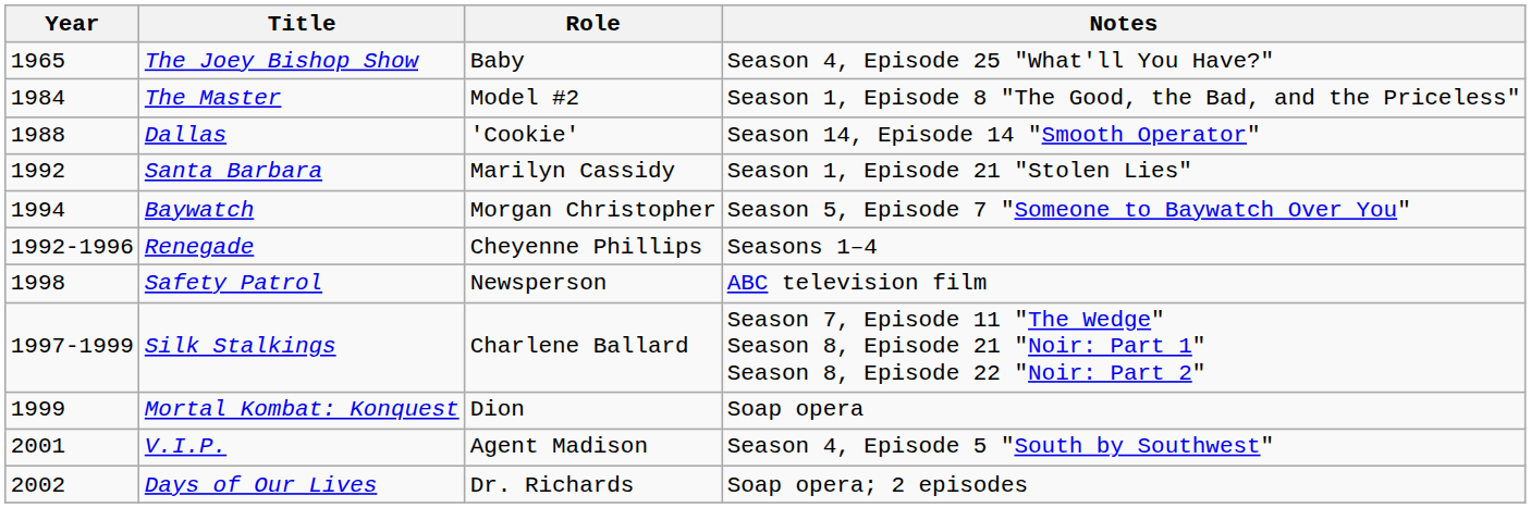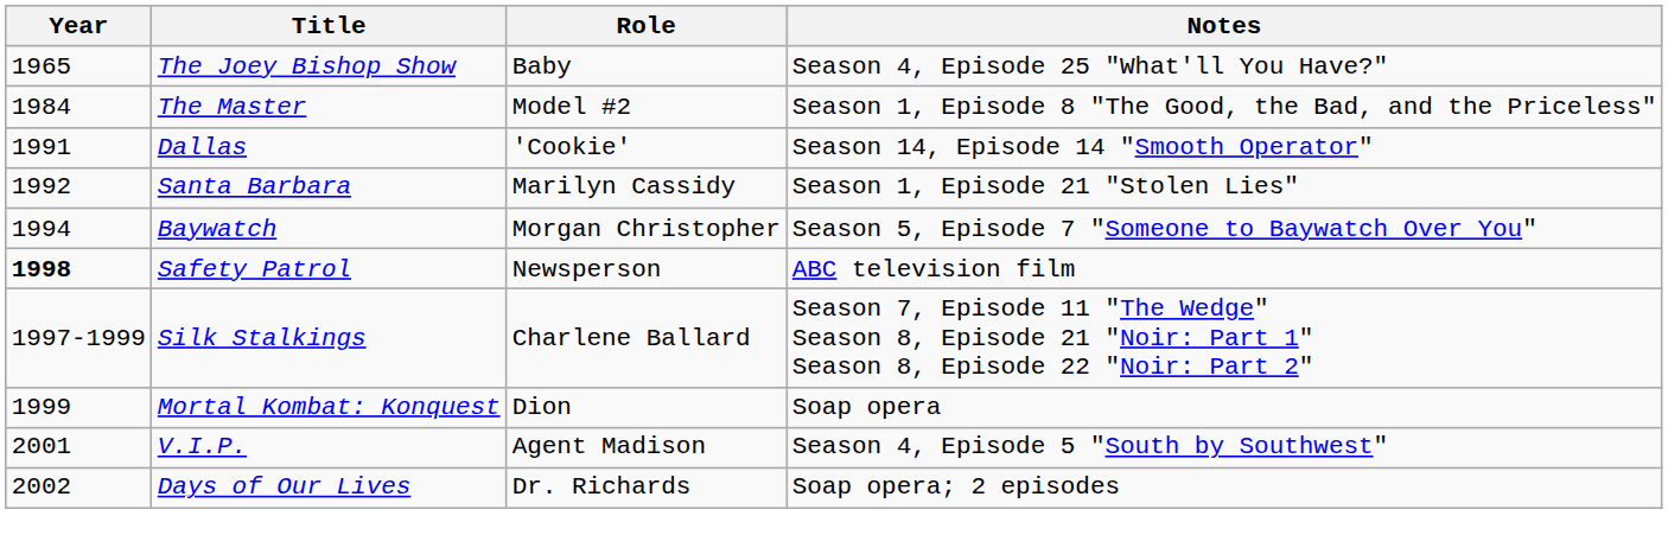Dallas | Year: 1988 -> 1991
- row: 1992-1996 | Renegade | Cheyenne Phillips | Seasons 1–4
Safety Patrol | Year: normal -> bold
